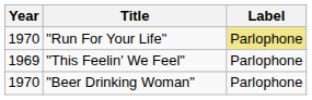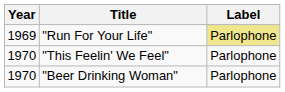"Run For Your Life" | Year: 1970 -> 1969
"This Feelin' We Feel" | Year: 1969 -> 1970
